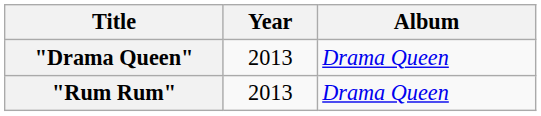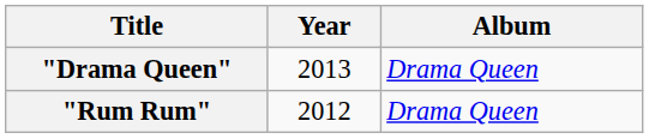"Rum Rum" | Year: 2013 -> 2012
